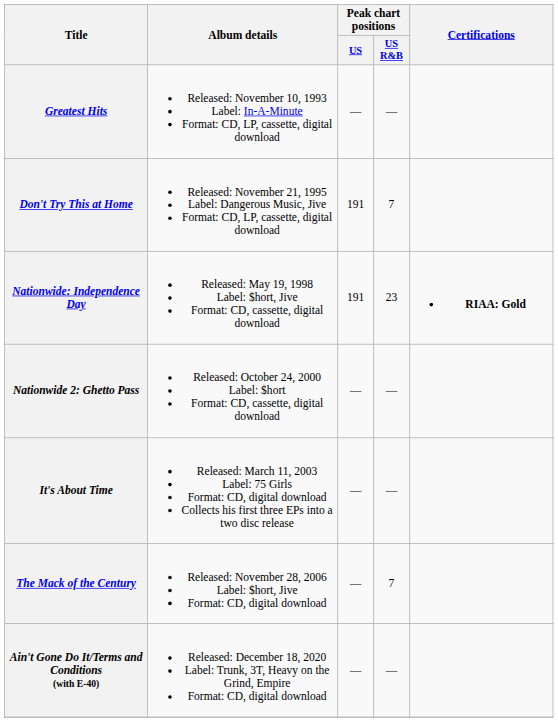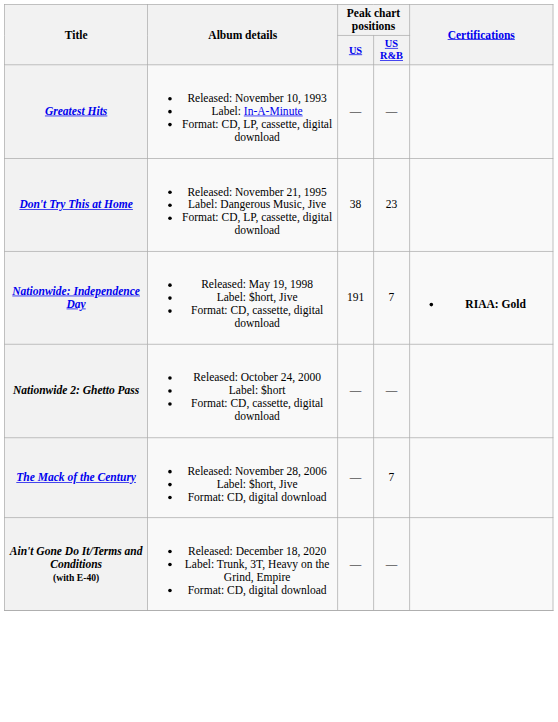Don't Try This at Home | Peak chart positions / US: 191 -> 38
Don't Try This at Home | Peak chart positions / US R&B: 7 -> 23
Nationwide: Independence Day | Peak chart positions / US R&B: 23 -> 7
- row: It's About Time | Released: March 11, 2003 Label: 75 Girls Format: CD, digital download Collects his first three EPs into a two disc release | — | —
